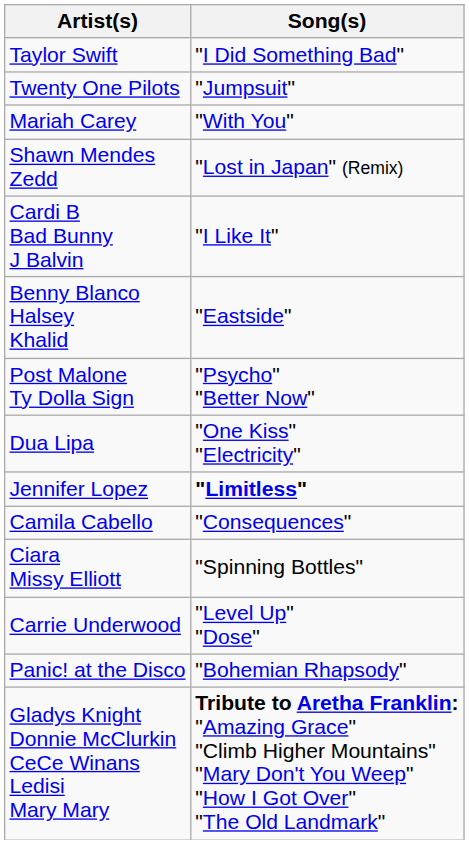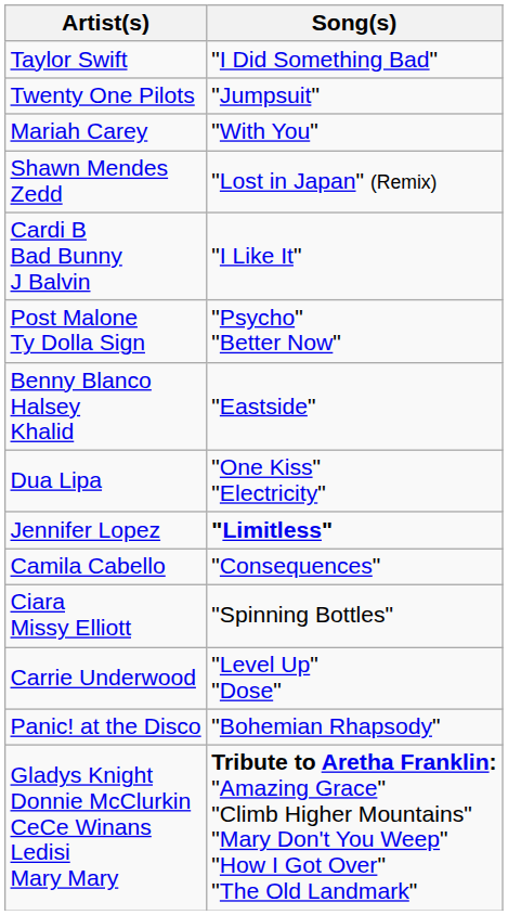rows swapped: Benny Blanco Halsey Khalid <-> Post Malone Ty Dolla Sign
